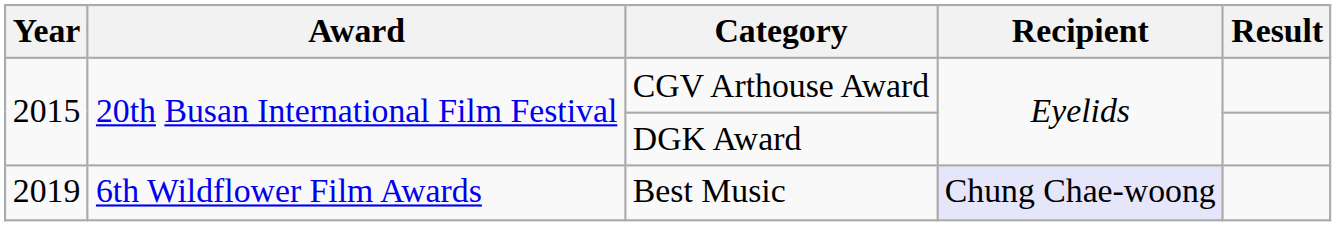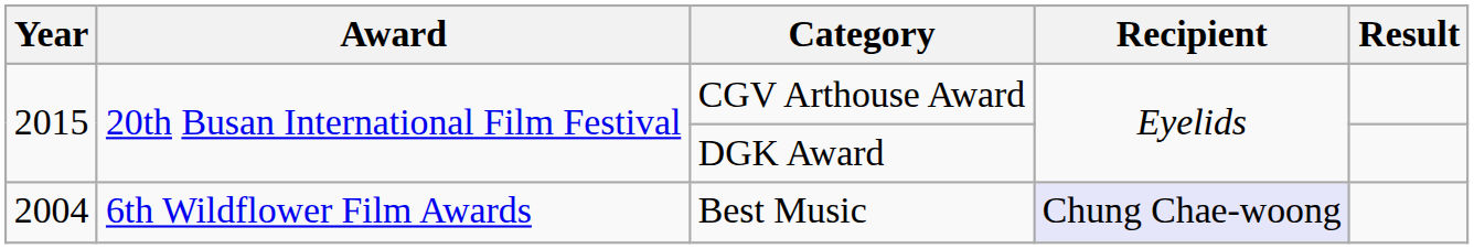Best Music | Year: 2019 -> 2004
